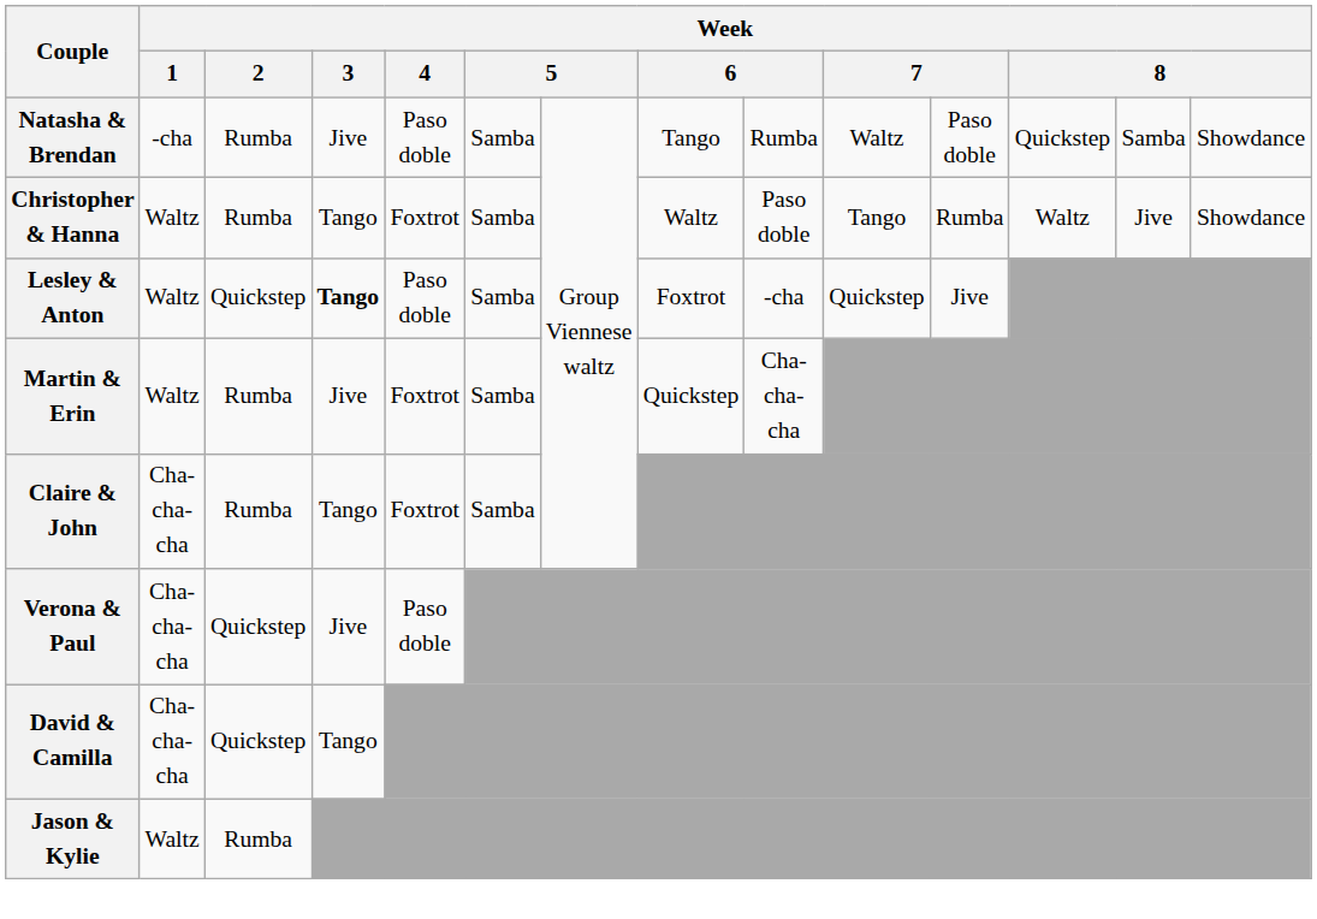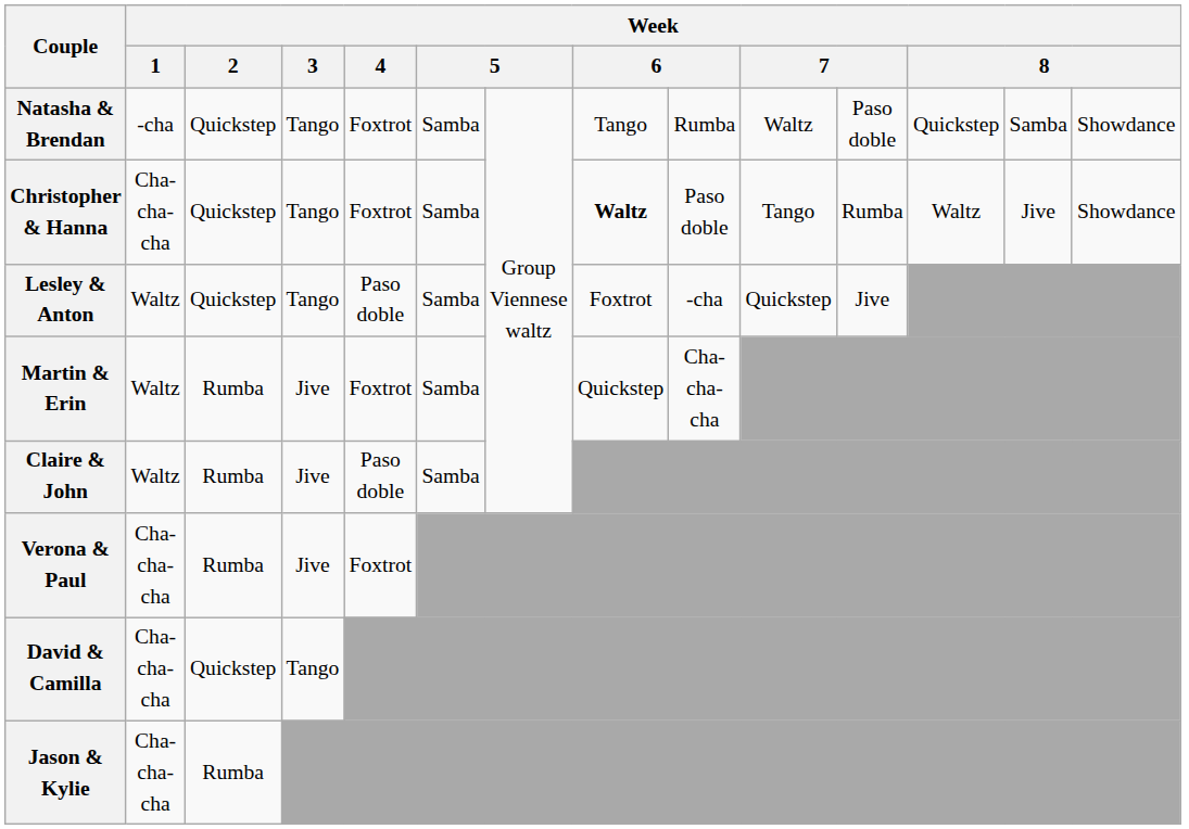Natasha & Brendan | Week / 2: Rumba -> Quickstep
Natasha & Brendan | Week / 3: Jive -> Tango
Natasha & Brendan | Week / 4: Paso doble -> Foxtrot
Christopher & Hanna | Week / 1: Waltz -> Cha-cha-cha
Christopher & Hanna | Week / 2: Rumba -> Quickstep
Christopher & Hanna | column 8: normal -> bold
Lesley & Anton | Week / 3: bold -> normal
Claire & John | Week / 1: Cha-cha-cha -> Waltz
Claire & John | Week / 3: Tango -> Jive
Claire & John | Week / 4: Foxtrot -> Paso doble
Verona & Paul | Week / 2: Quickstep -> Rumba
Verona & Paul | Week / 4: Paso doble -> Foxtrot
Jason & Kylie | Week / 1: Waltz -> Cha-cha-cha
